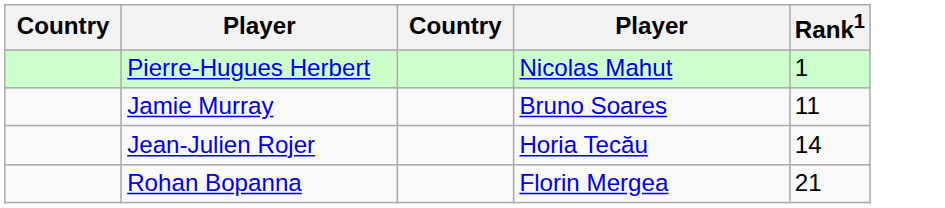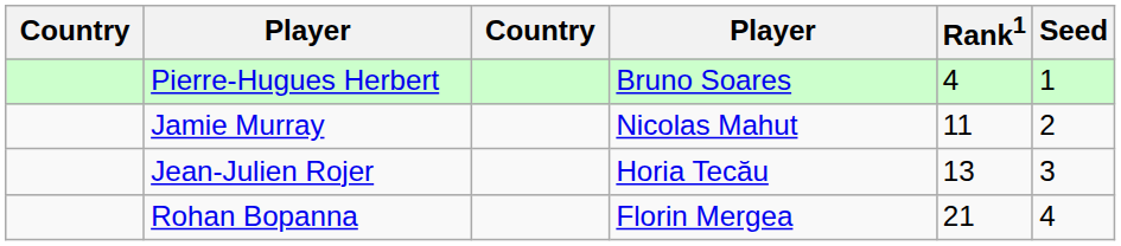+ column: Seed | 1 | 2 | 3 | 4
Pierre-Hugues Herbert | column 4: Nicolas Mahut -> Bruno Soares
Pierre-Hugues Herbert | Rank1: 1 -> 4
Jamie Murray | column 4: Bruno Soares -> Nicolas Mahut
Jean-Julien Rojer | Rank1: 14 -> 13
